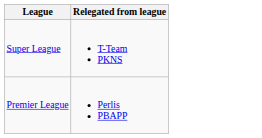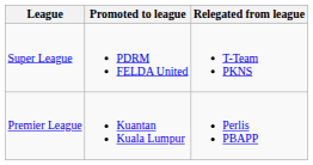+ column: Promoted to league | PDRM FELDA United | Kuantan Kuala Lumpur
